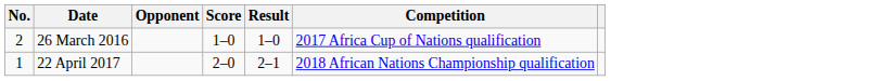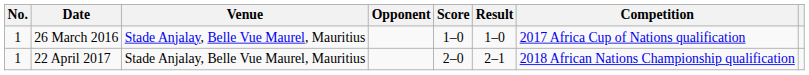+ column: Venue | Stade Anjalay, Belle Vue Maurel, Mauritius | Stade Anjalay, Belle Vue Maurel, Mauritius
26 March 2016 | No.: 2 -> 1
